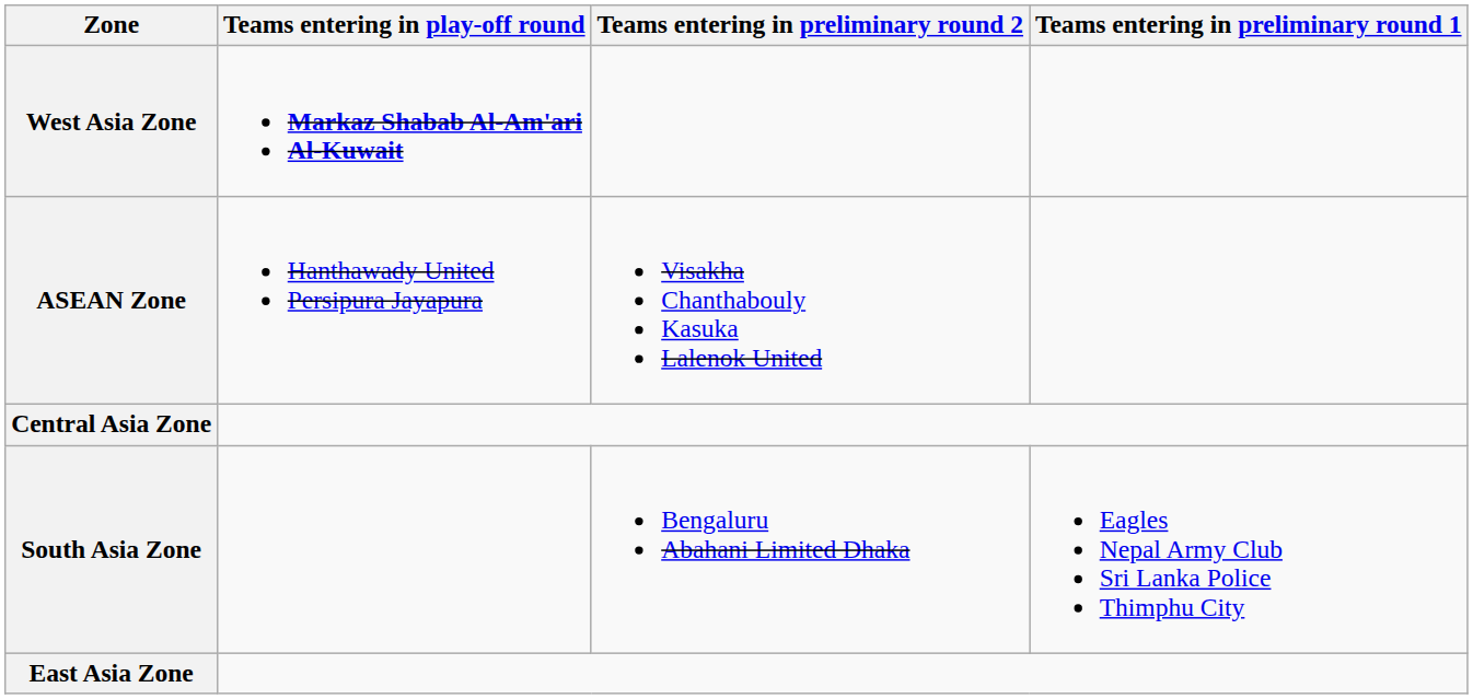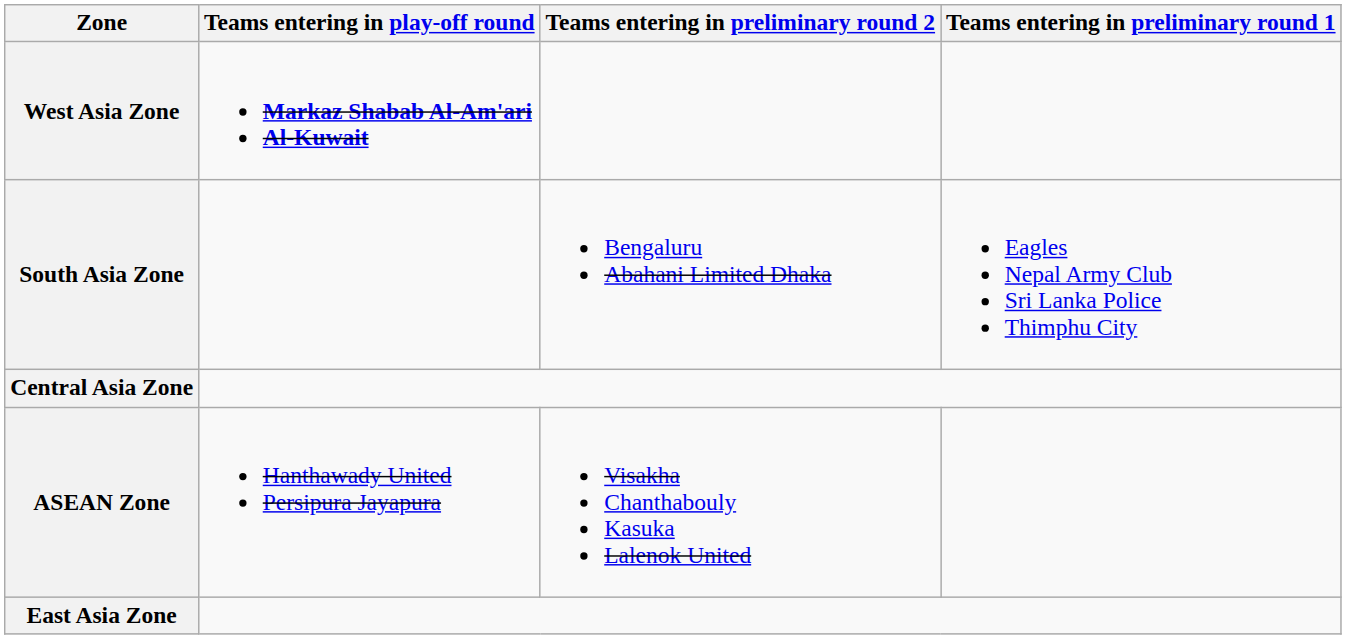rows swapped: South Asia Zone <-> ASEAN Zone
